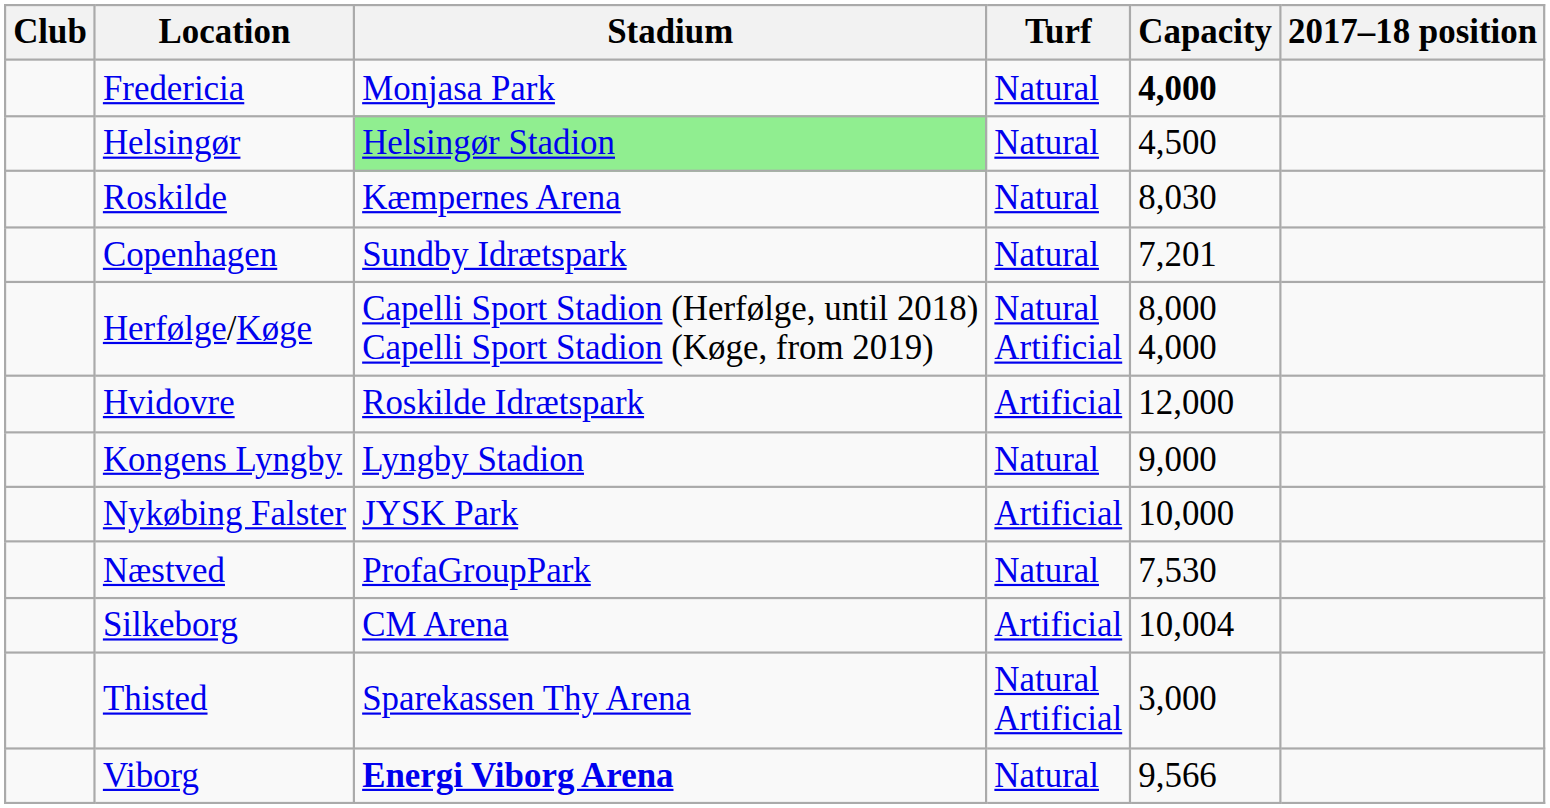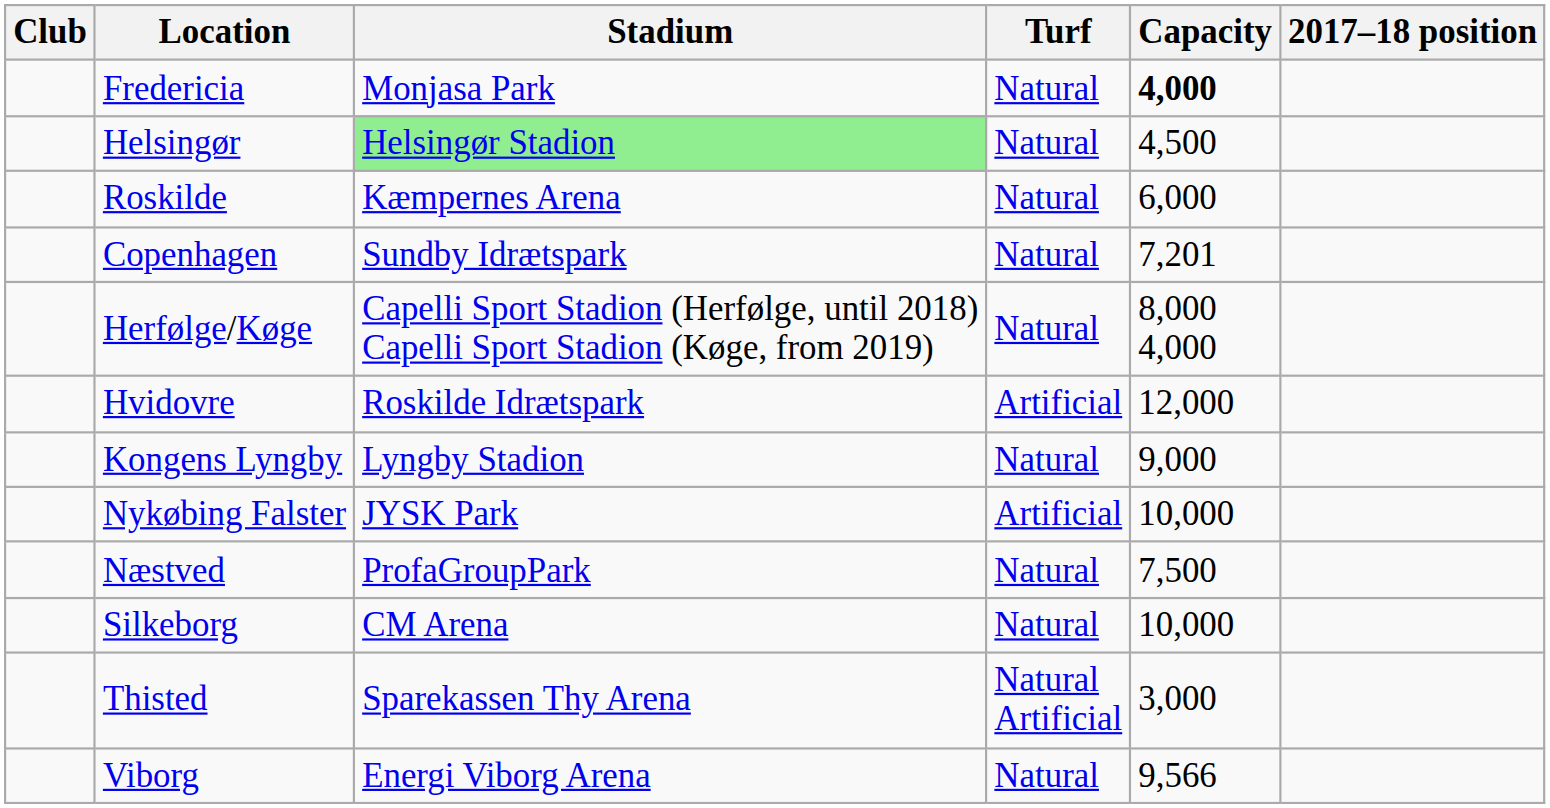Roskilde | Capacity: 8,030 -> 6,000
Herfølge/Køge | Turf: Natural Artificial -> Natural
Næstved | Capacity: 7,530 -> 7,500
Silkeborg | Turf: Artificial -> Natural
Silkeborg | Capacity: 10,004 -> 10,000
Viborg | Stadium: bold -> normal
